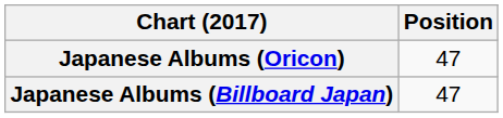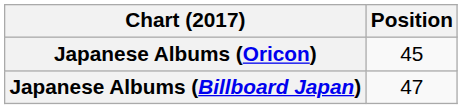Japanese Albums (Oricon) | Position: 47 -> 45
